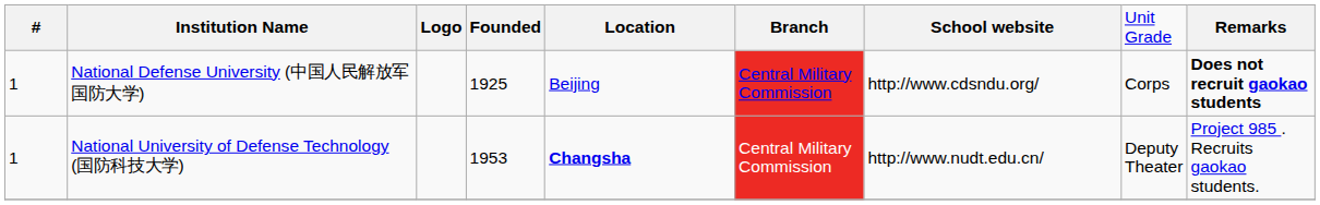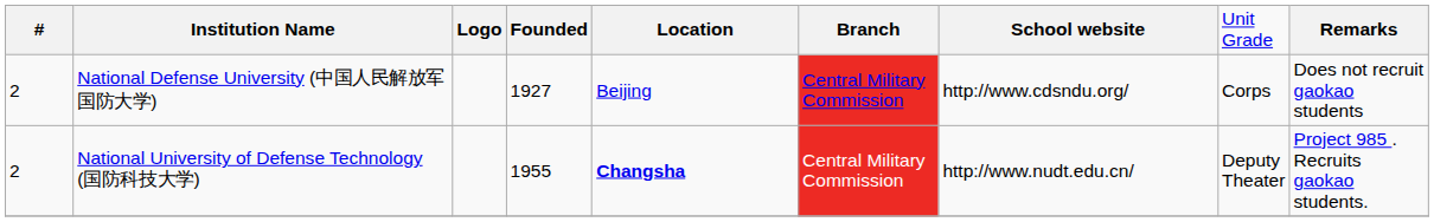National Defense University (中国人民解放军国防大学) | column 1: 1 -> 2
National Defense University (中国人民解放军国防大学) | column 4: 1925 -> 1927
National Defense University (中国人民解放军国防大学) | column 9: bold -> normal
National University of Defense Technology (国防科技大学) | column 1: 1 -> 2
National University of Defense Technology (国防科技大学) | column 4: 1953 -> 1955
